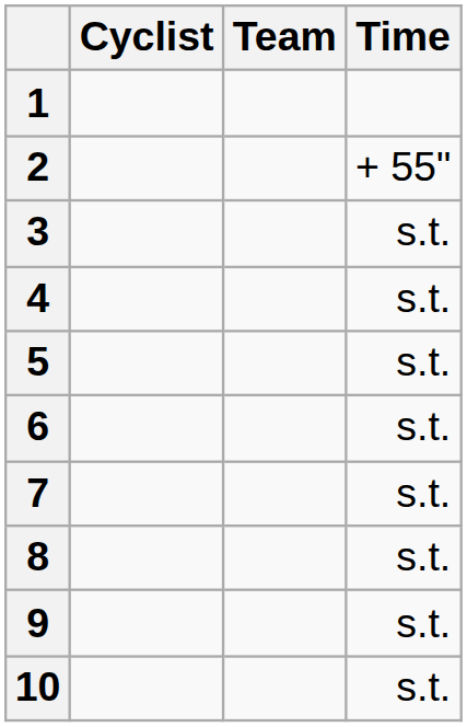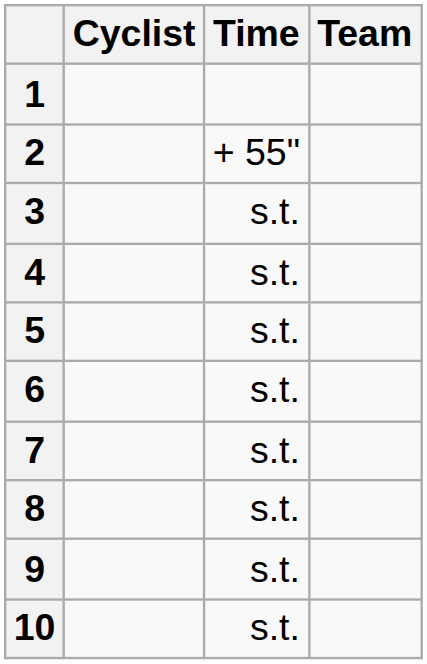columns swapped: Team <-> Time
